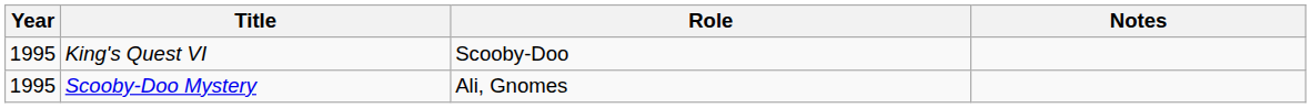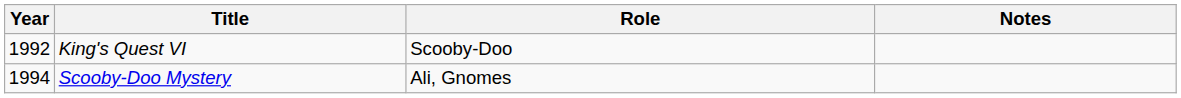King's Quest VI | Year: 1995 -> 1992
Scooby-Doo Mystery | Year: 1995 -> 1994
